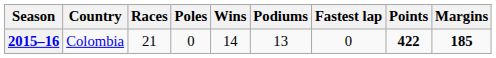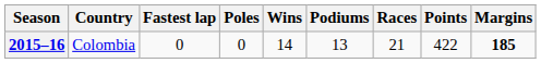columns swapped: Races <-> Fastest lap
2015–16 | Points: bold -> normal
